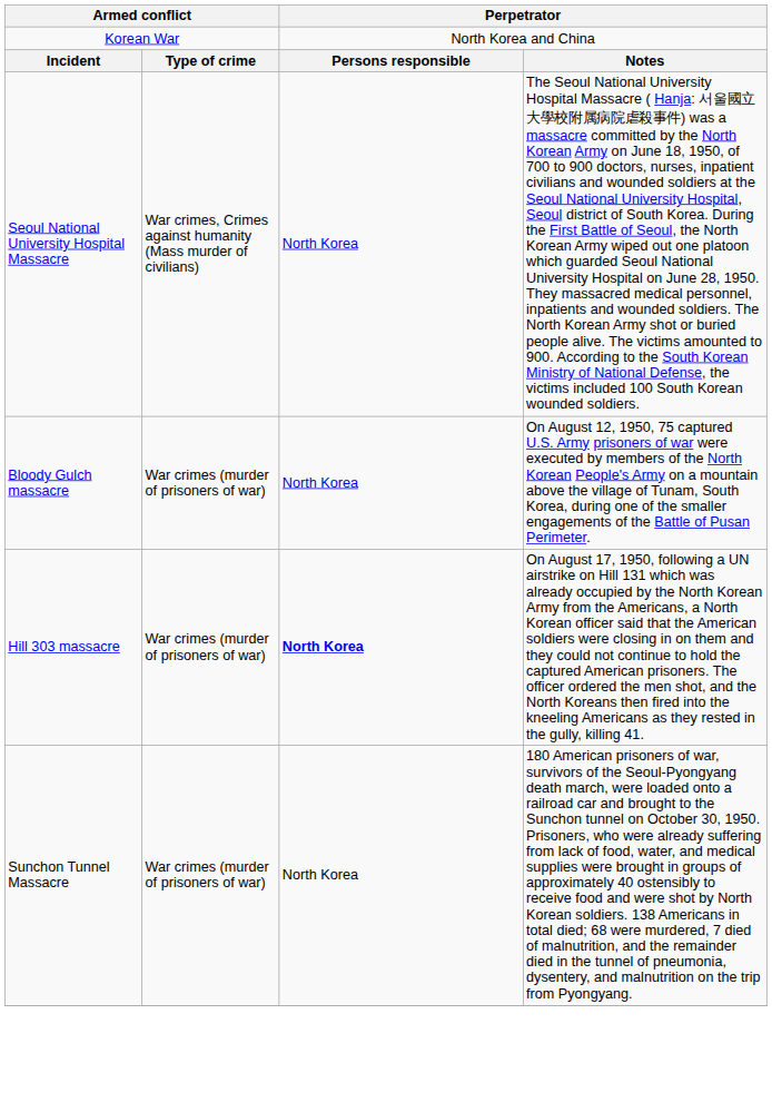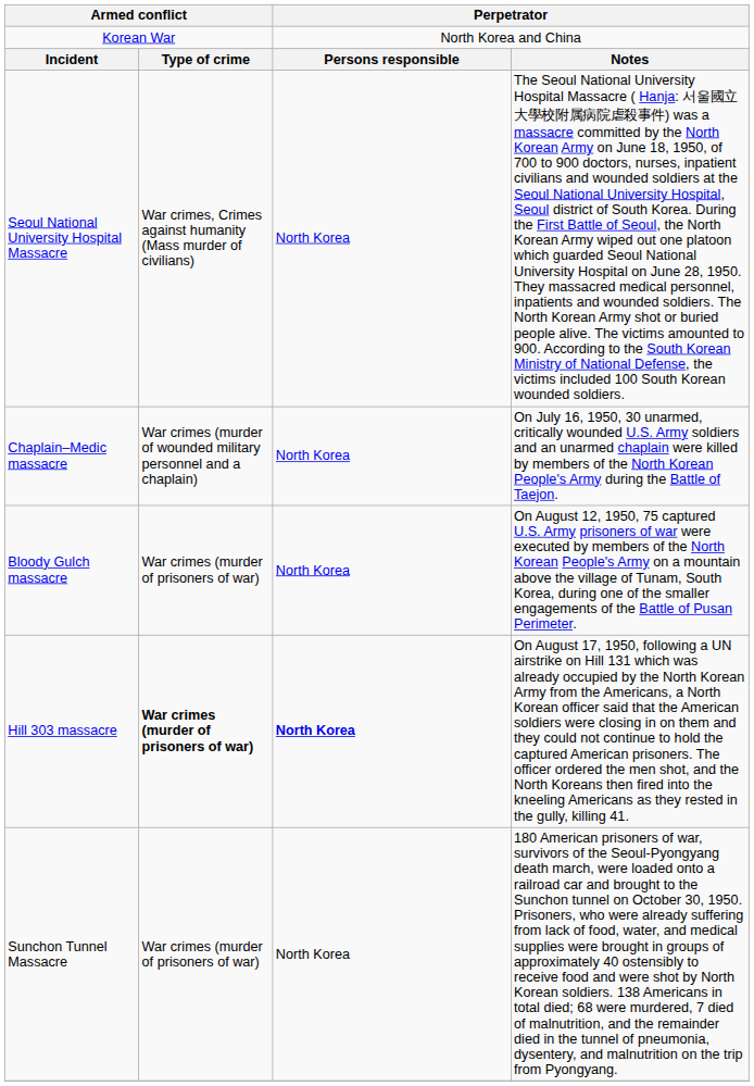+ row: Chaplain–Medic massacre | War crimes (murder of wounded military personnel and a chaplain) | North Korea | On July 16, 1950, 30 unarmed, critically wounded U.S. Army soldiers and an unarmed chaplain were killed by members of the North Korean People's Army during the Battle of Taejon.
Hill 303 massacre | column 2: normal -> bold
